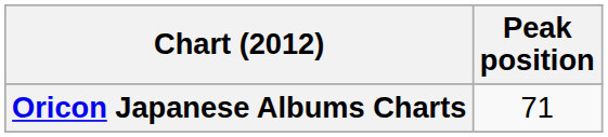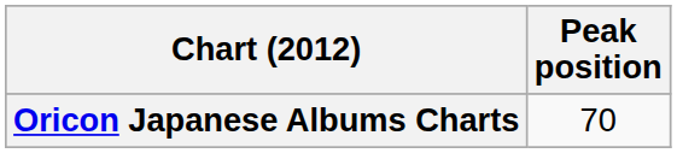Oricon Japanese Albums Charts | Peak position: 71 -> 70
